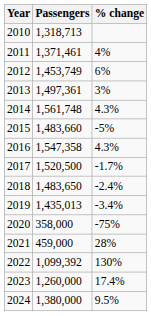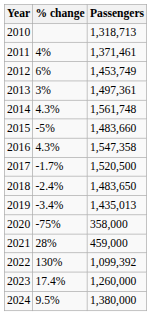columns swapped: Passengers <-> % change
